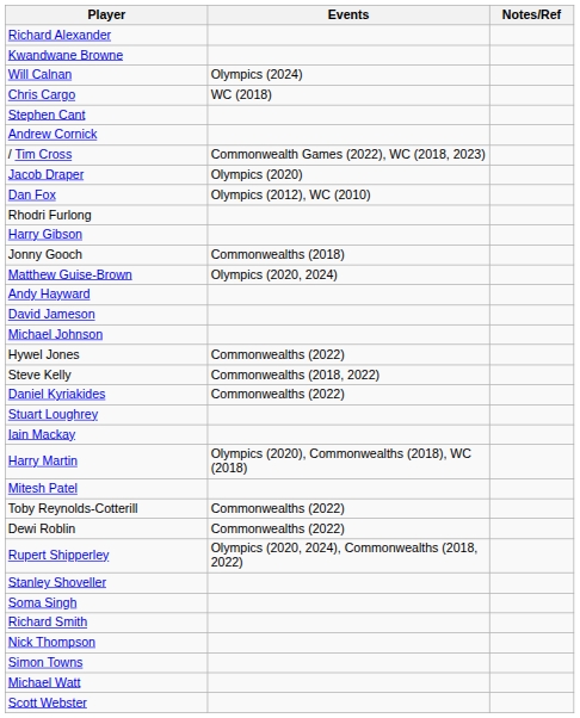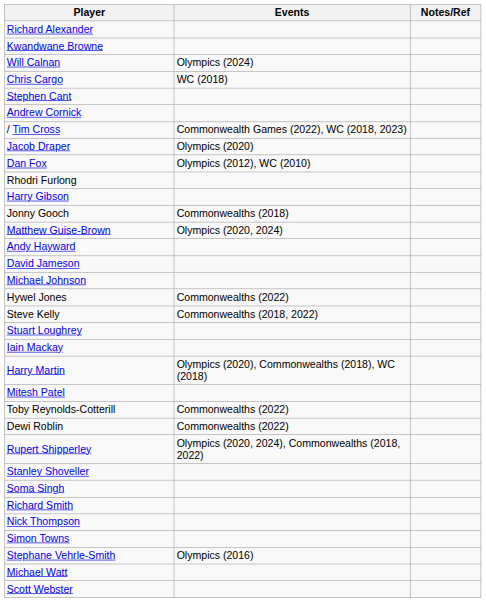- row: Daniel Kyriakides | Commonwealths (2022)
+ row: Stephane Vehrle-Smith | Olympics (2016)
